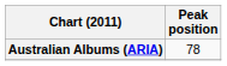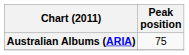Australian Albums (ARIA) | Peak position: 78 -> 75
